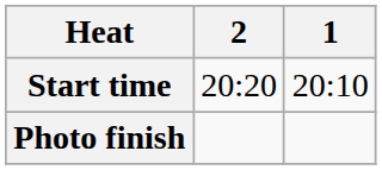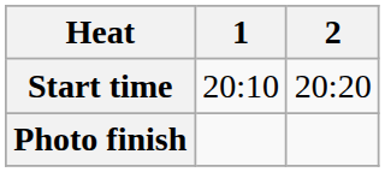columns swapped: 1 <-> 2
